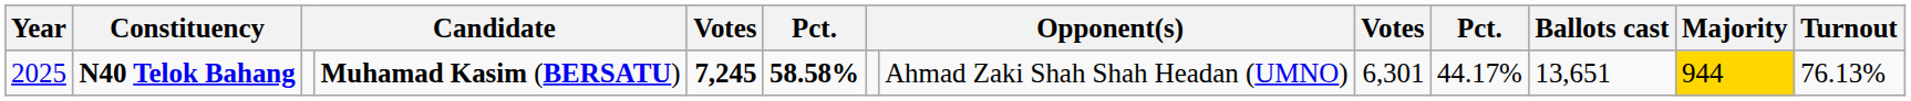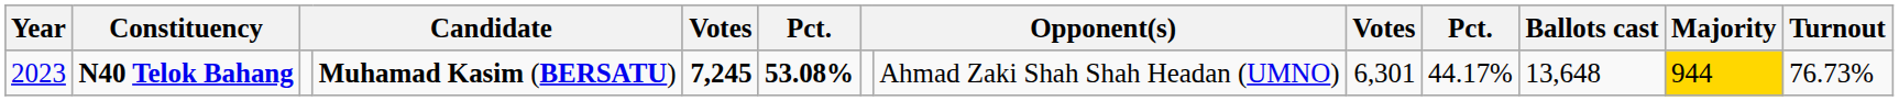N40 Telok Bahang | Year: 2025 -> 2023
N40 Telok Bahang | column 6: 58.58% -> 53.08%
N40 Telok Bahang | Ballots cast: 13,651 -> 13,648
N40 Telok Bahang | Turnout: 76.13% -> 76.73%
